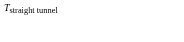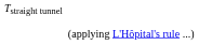+ row: (applying L'Hôpital's rule ...)
